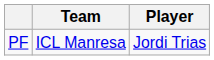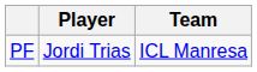columns swapped: Player <-> Team
